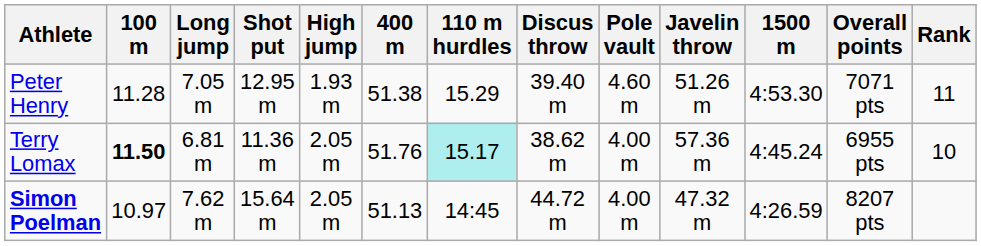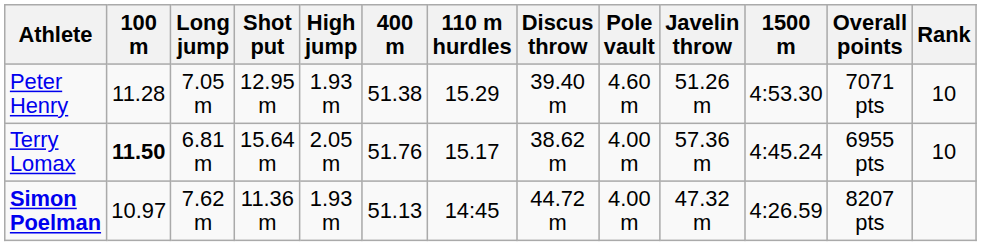Peter Henry | Rank: 11 -> 10
Terry Lomax | Shot put: 11.36 m -> 15.64 m
Terry Lomax | 110 m hurdles: paleturquoise background -> no background
Simon Poelman | Shot put: 15.64 m -> 11.36 m
Simon Poelman | High jump: 2.05 m -> 1.93 m
